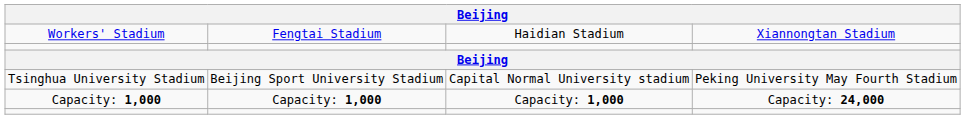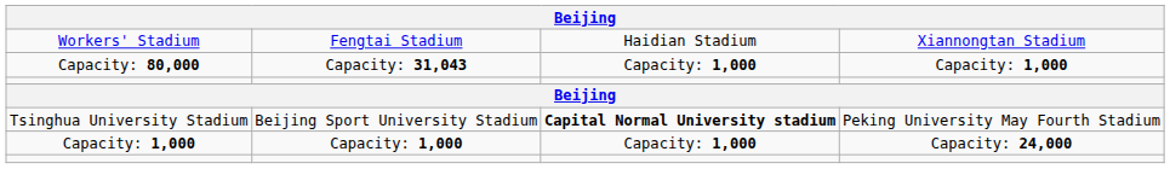+ row: Capacity: 80,000 | Capacity: 31,043 | Capacity: 1,000 | Capacity: 1,000
Tsinghua University Stadium | column 3: normal -> bold
